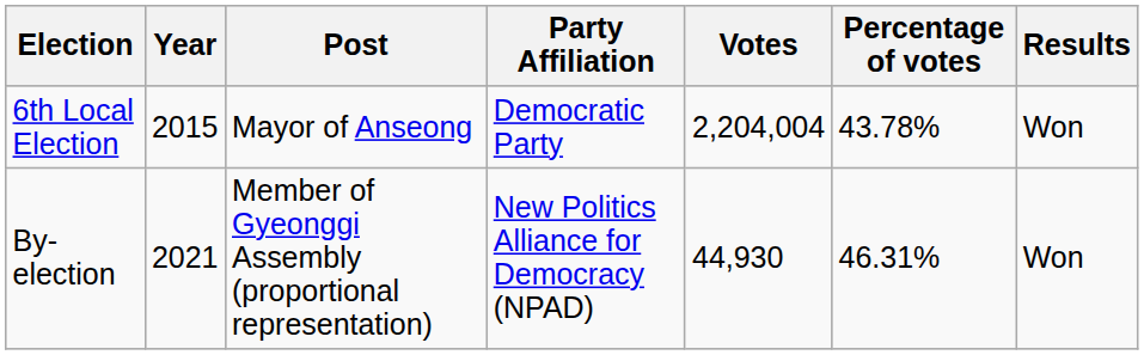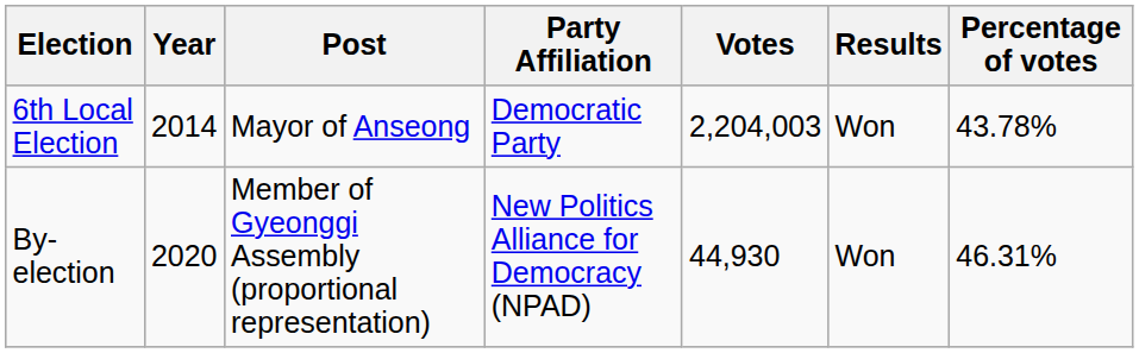columns swapped: Percentage of votes <-> Results
6th Local Election | Year: 2015 -> 2014
6th Local Election | Votes: 2,204,004 -> 2,204,003
By-election | Year: 2021 -> 2020
